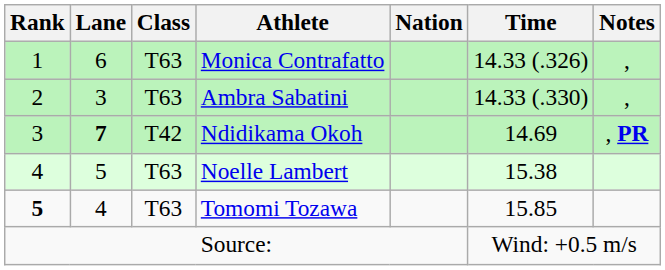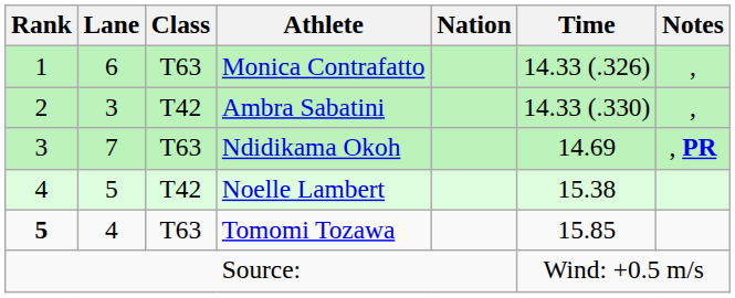Ambra Sabatini | Class: T63 -> T42
Ndidikama Okoh | Lane: bold -> normal
Ndidikama Okoh | Class: T42 -> T63
Noelle Lambert | Class: T63 -> T42
